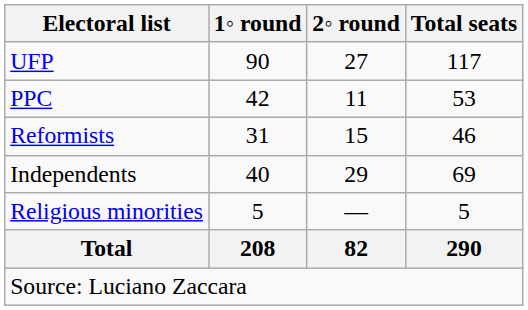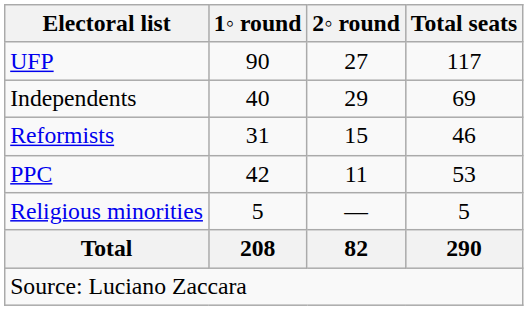rows swapped: PPC <-> Independents
